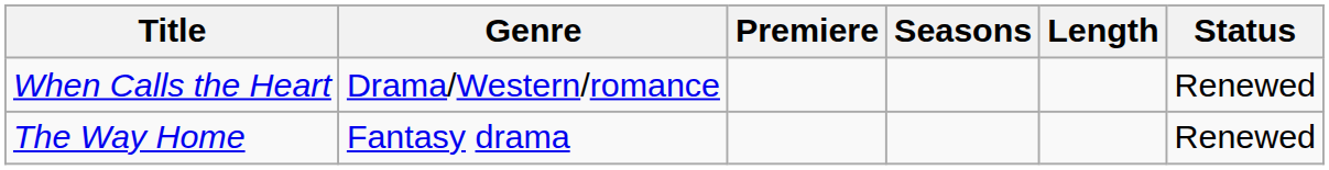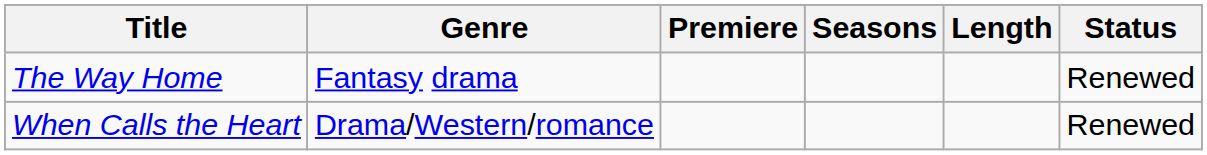rows swapped: When Calls the Heart <-> The Way Home
